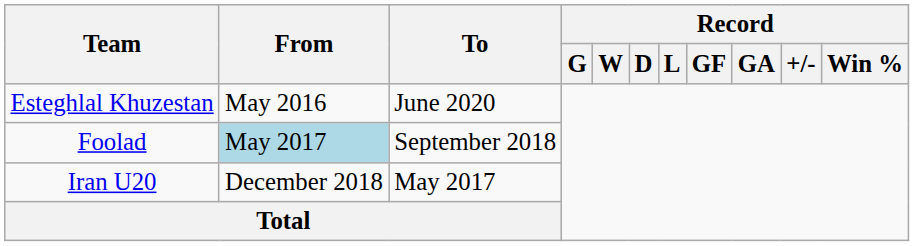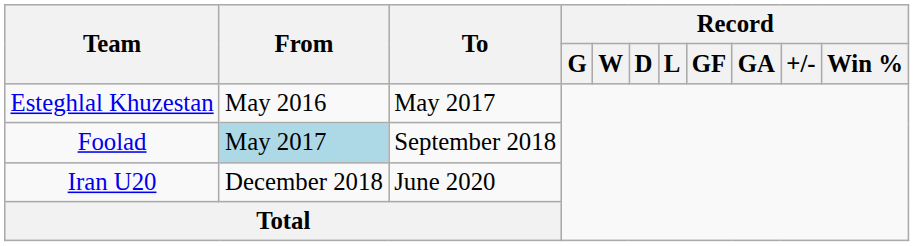Esteghlal Khuzestan | To: June 2020 -> May 2017
Iran U20 | To: May 2017 -> June 2020
